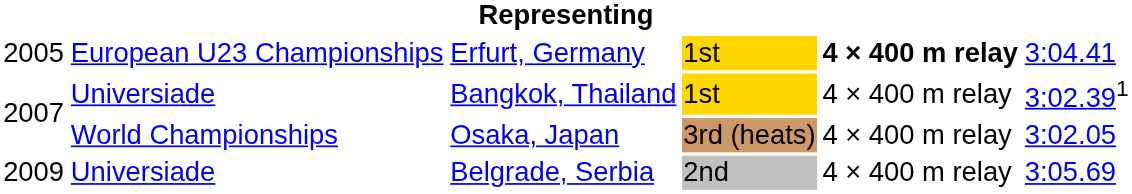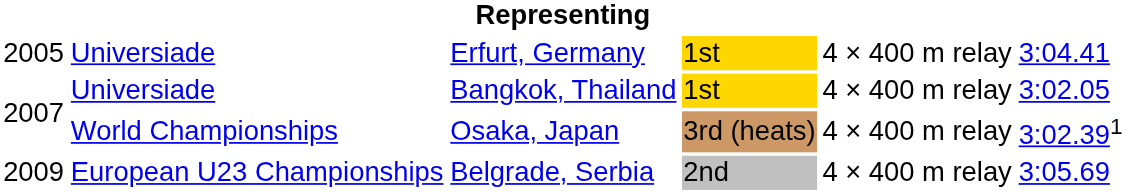Erfurt, Germany | column 2: European U23 Championships -> Universiade
Erfurt, Germany | column 5: bold -> normal
Bangkok, Thailand | column 6: 3:02.391 -> 3:02.05
Osaka, Japan | column 6: 3:02.05 -> 3:02.391
Belgrade, Serbia | column 2: Universiade -> European U23 Championships
